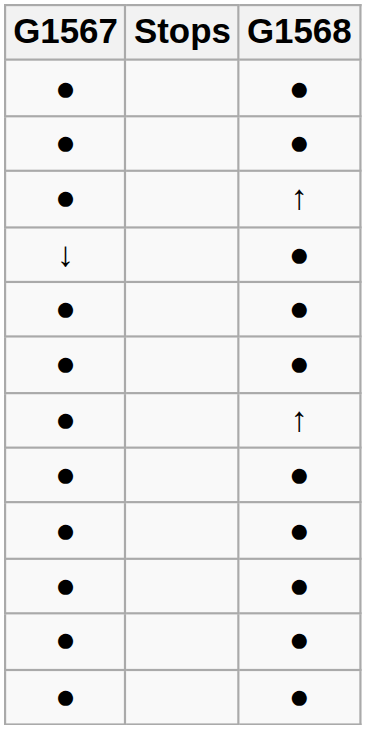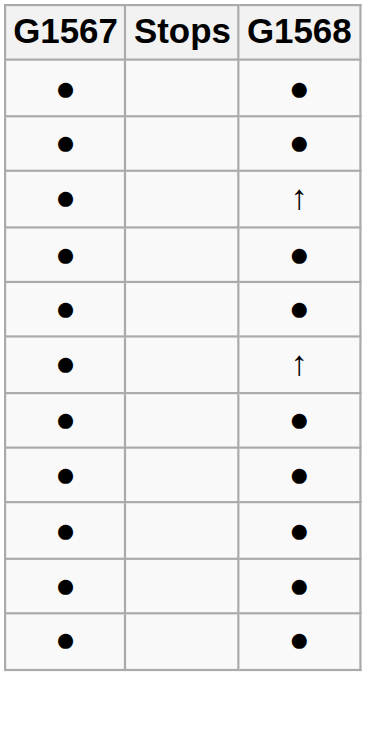- row: ↓ | ●
